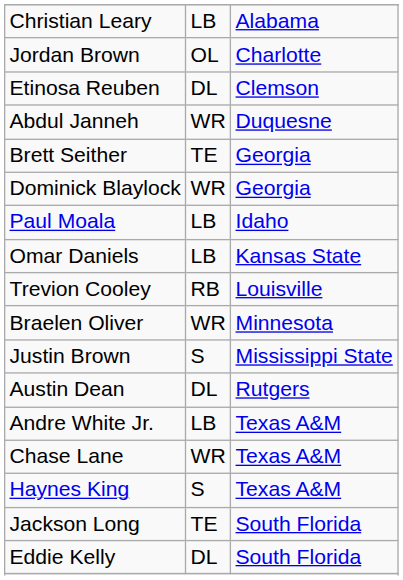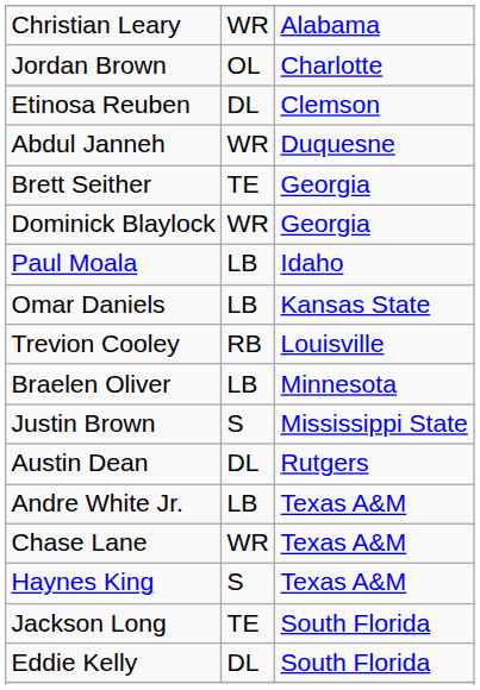Christian Leary | column 2: LB -> WR
Braelen Oliver | column 2: WR -> LB
